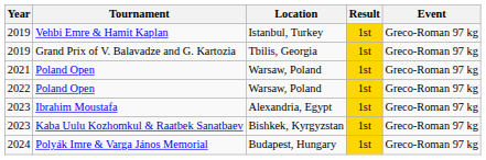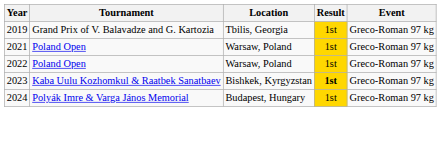- row: 2019 | Vehbi Emre & Hamit Kaplan | Istanbul, Turkey | 1st | Greco-Roman 97 kg
- row: 2023 | Ibrahim Moustafa | Alexandria, Egypt | 1st | Greco-Roman 97 kg
Kaba Uulu Kozhomkul & Raatbek Sanatbaev | Result: normal -> bold
